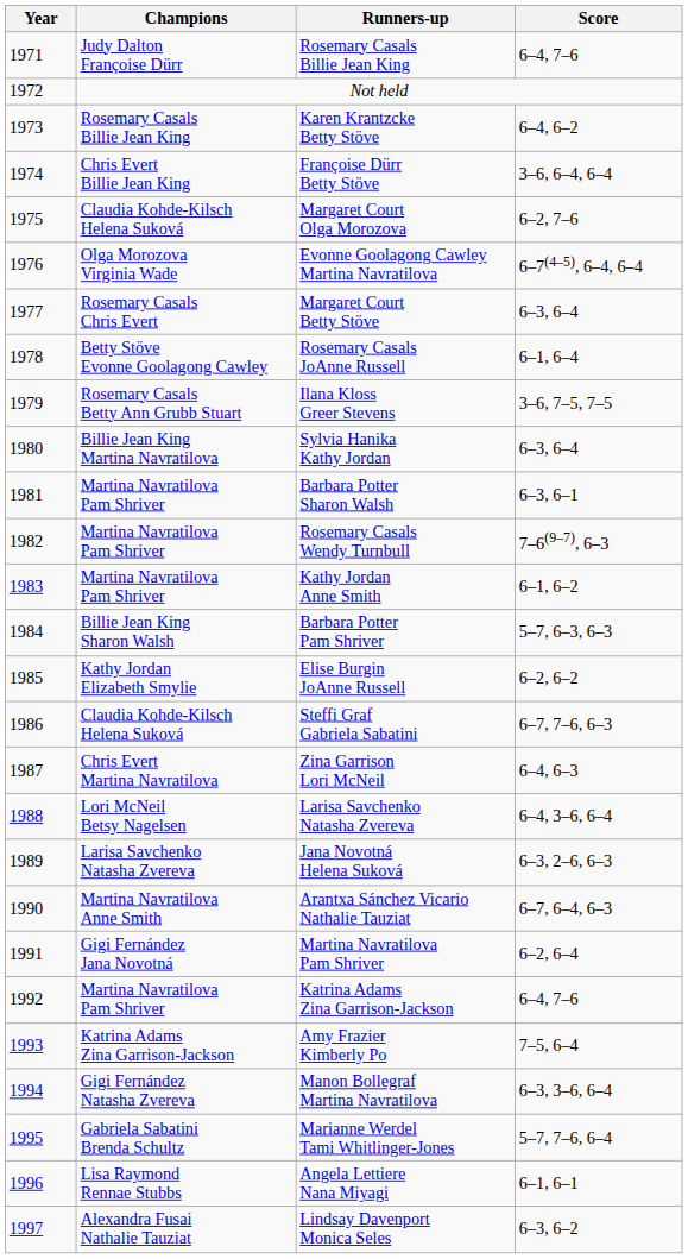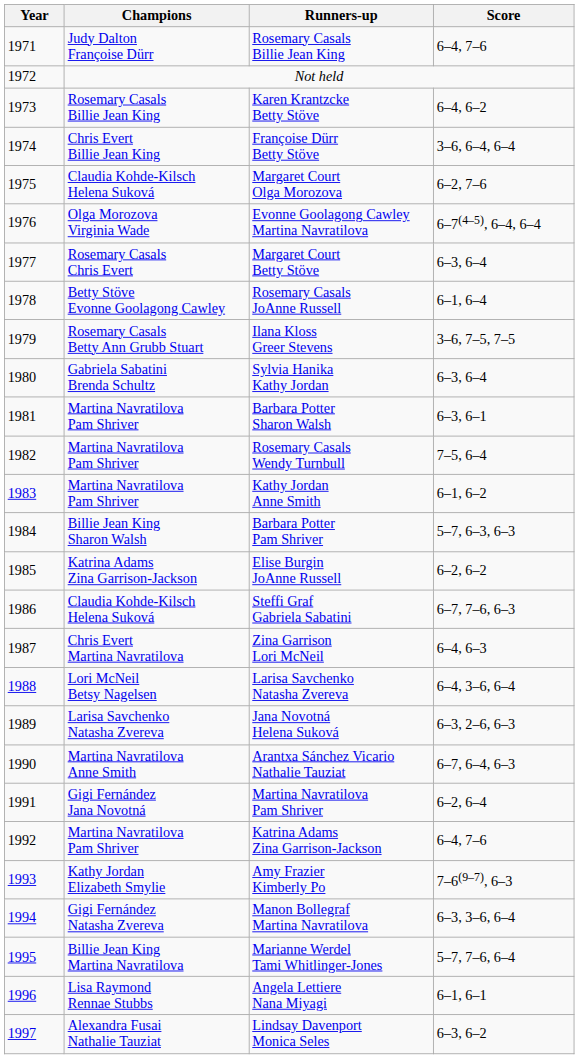Sylvia Hanika Kathy Jordan | Champions: Billie Jean King Martina Navratilova -> Gabriela Sabatini Brenda Schultz
Rosemary Casals Wendy Turnbull | Score: 7–6(9–7), 6–3 -> 7–5, 6–4
Elise Burgin JoAnne Russell | Champions: Kathy Jordan Elizabeth Smylie -> Katrina Adams Zina Garrison-Jackson
Amy Frazier Kimberly Po | Champions: Katrina Adams Zina Garrison-Jackson -> Kathy Jordan Elizabeth Smylie
Amy Frazier Kimberly Po | Score: 7–5, 6–4 -> 7–6(9–7), 6–3
Marianne Werdel Tami Whitlinger-Jones | Champions: Gabriela Sabatini Brenda Schultz -> Billie Jean King Martina Navratilova
